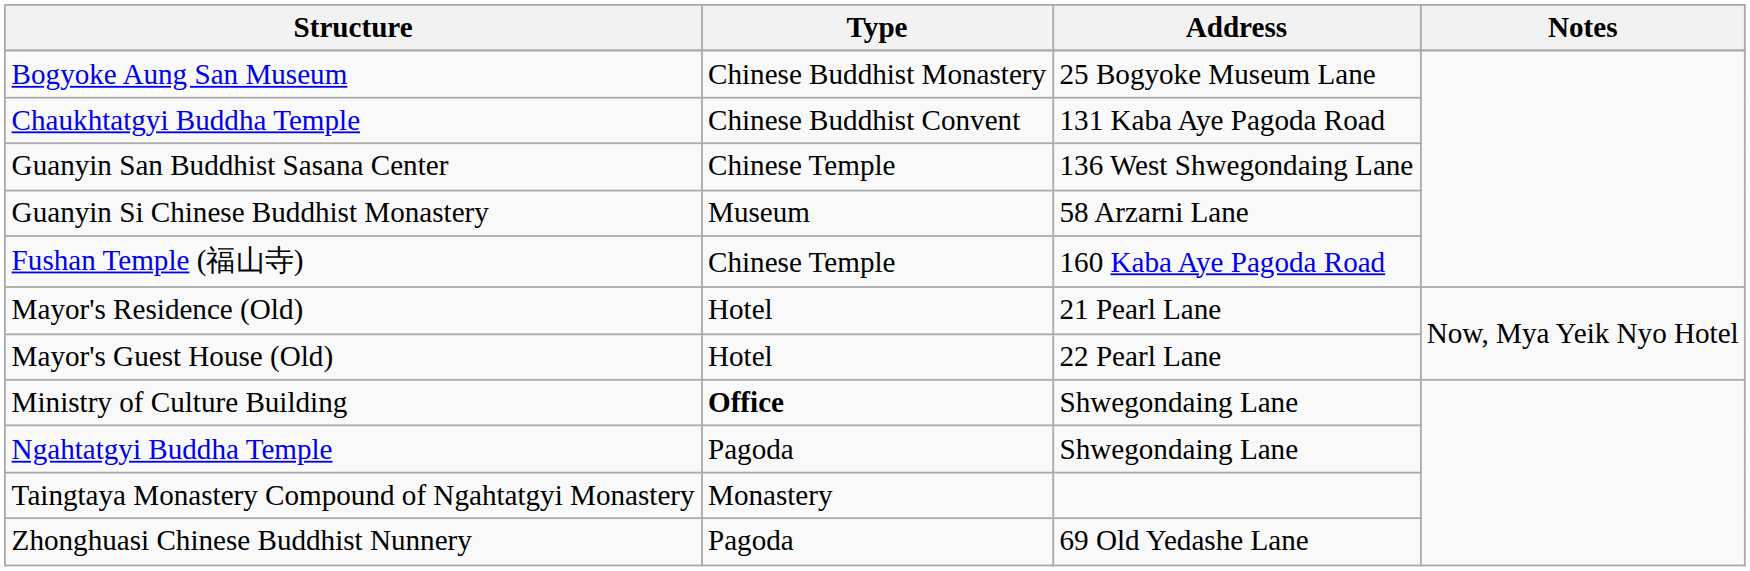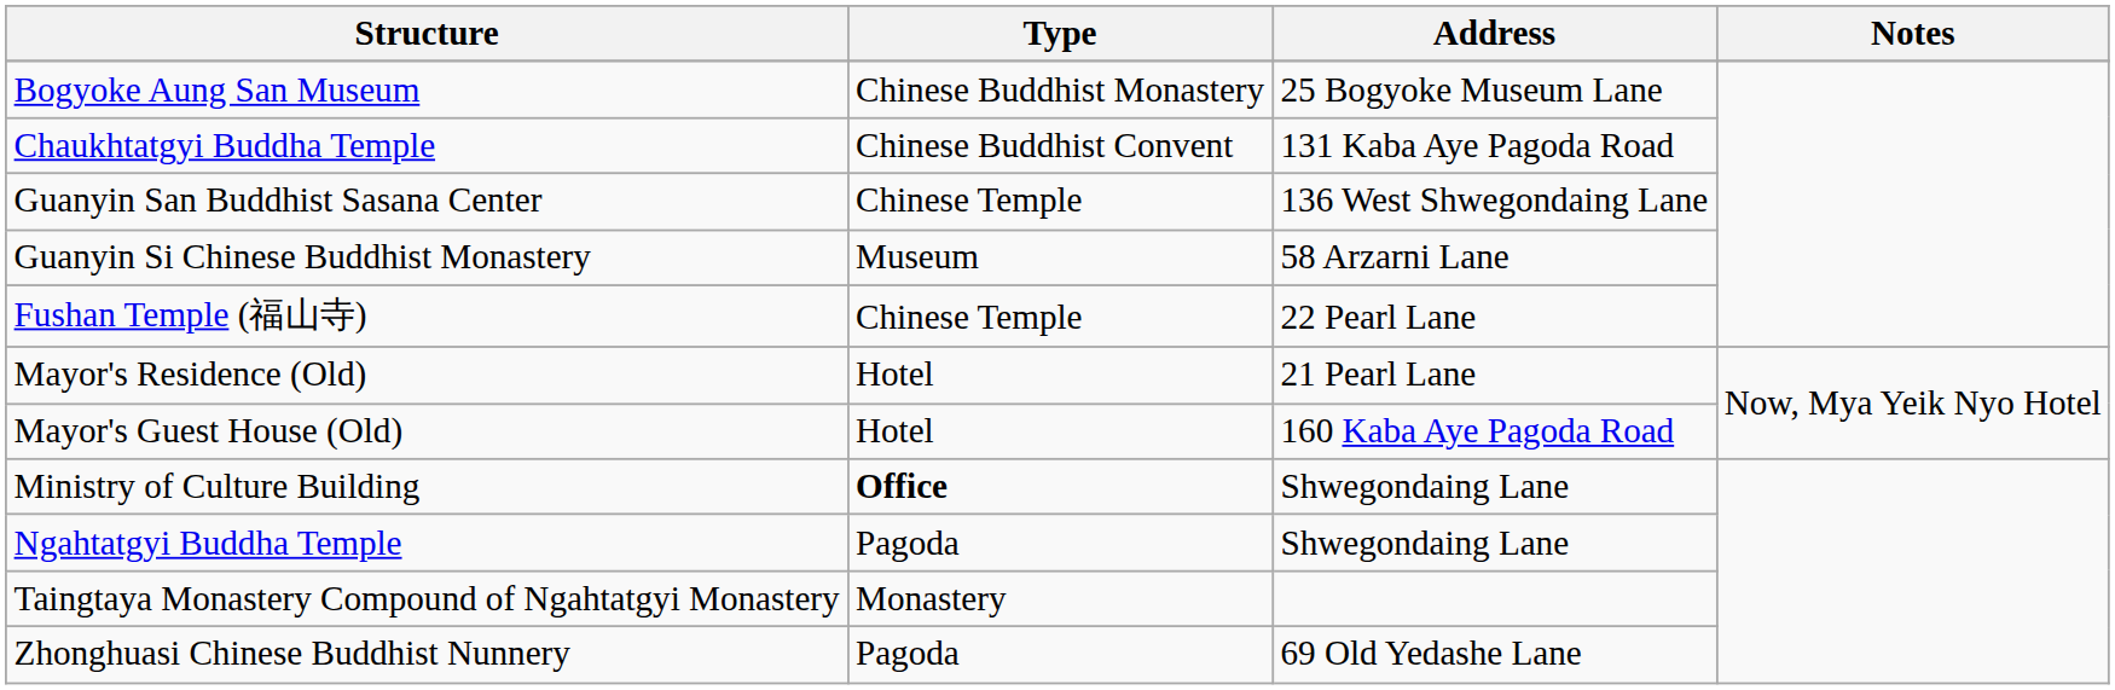Fushan Temple (福山寺) | Address: 160 Kaba Aye Pagoda Road -> 22 Pearl Lane
Mayor's Guest House (Old) | Address: 22 Pearl Lane -> 160 Kaba Aye Pagoda Road
